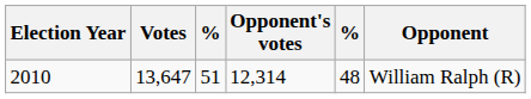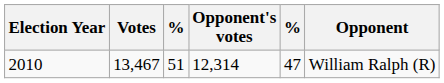2010 | Votes: 13,647 -> 13,467
2010 | column 5: 48 -> 47
